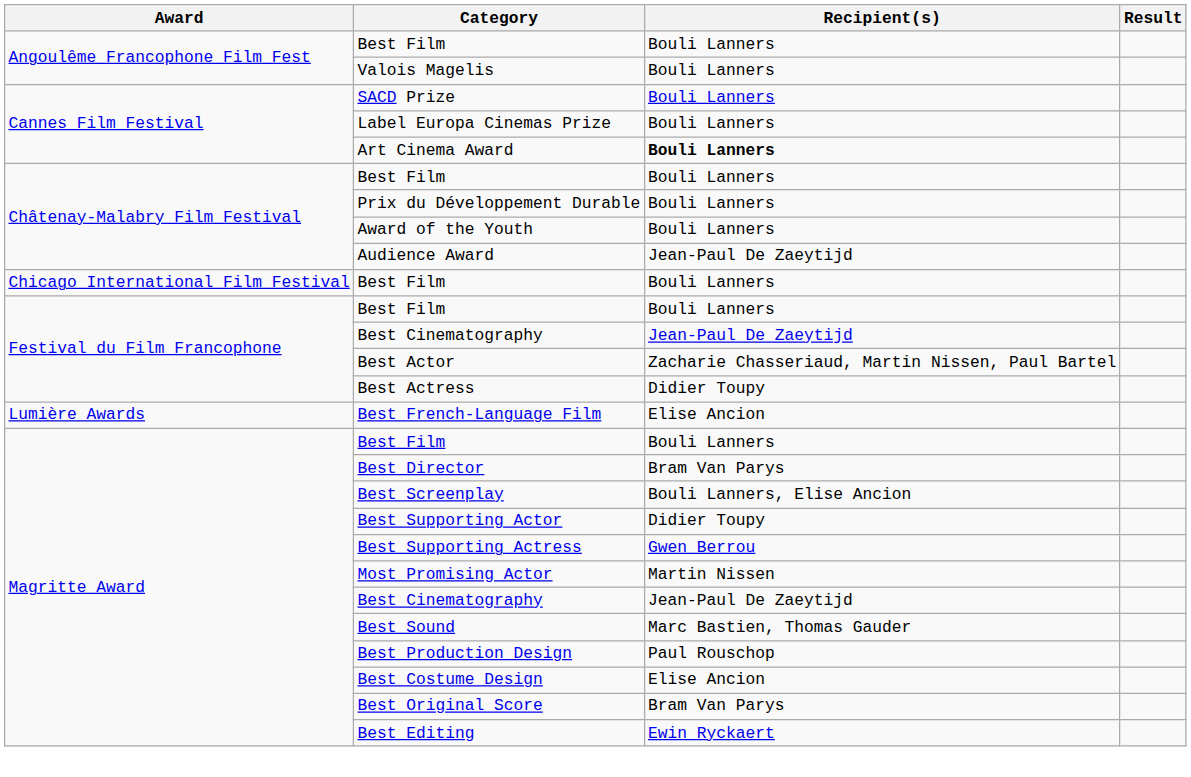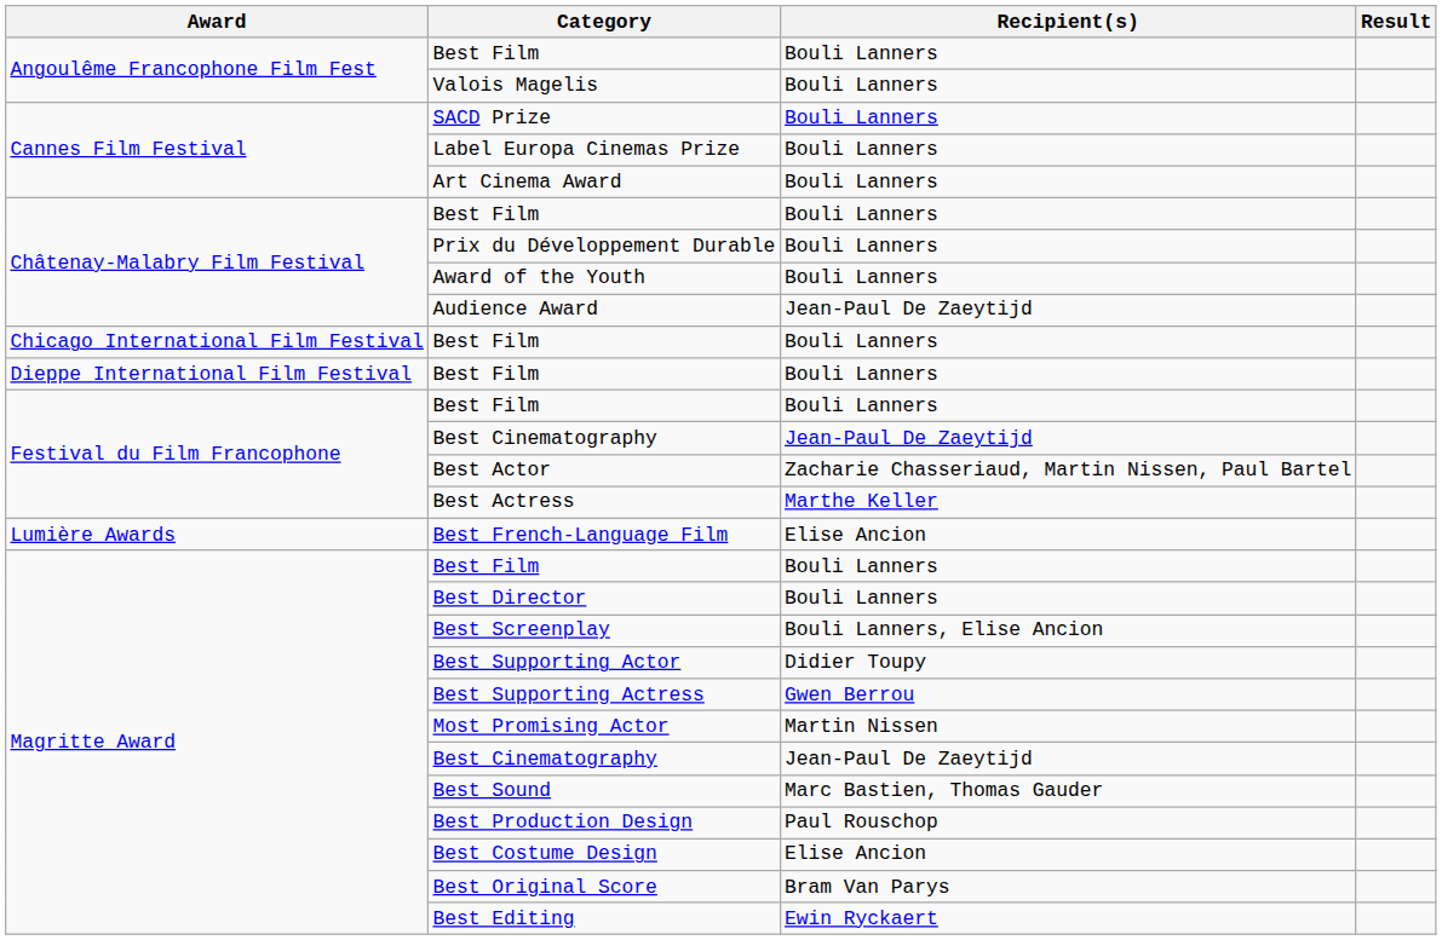Art Cinema Award | Recipient(s): bold -> normal
+ row: Dieppe International Film Festival | Best Film | Bouli Lanners
Best Actress | Recipient(s): Didier Toupy -> Marthe Keller
Best Director | Recipient(s): Bram Van Parys -> Bouli Lanners
